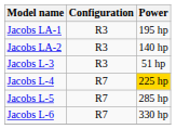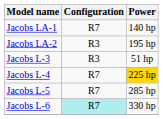Jacobs LA-1 | Configuration: R3 -> R7
Jacobs LA-1 | Power: 195 hp -> 140 hp
Jacobs LA-2 | Power: 140 hp -> 195 hp
Jacobs L-6 | Configuration: no background -> paleturquoise background
